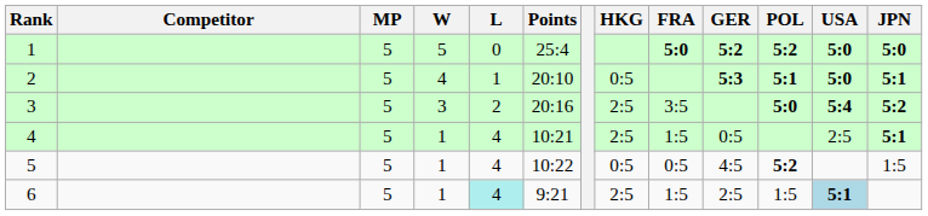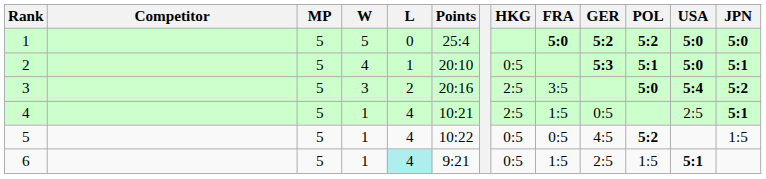6 | HKG: 2:5 -> 0:5
6 | USA: lightblue background -> no background
